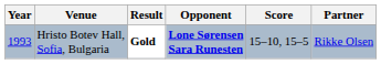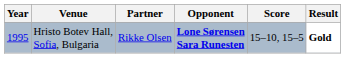columns swapped: Partner <-> Result
Hristo Botev Hall, Sofia, Bulgaria | Year: 1993 -> 1995
